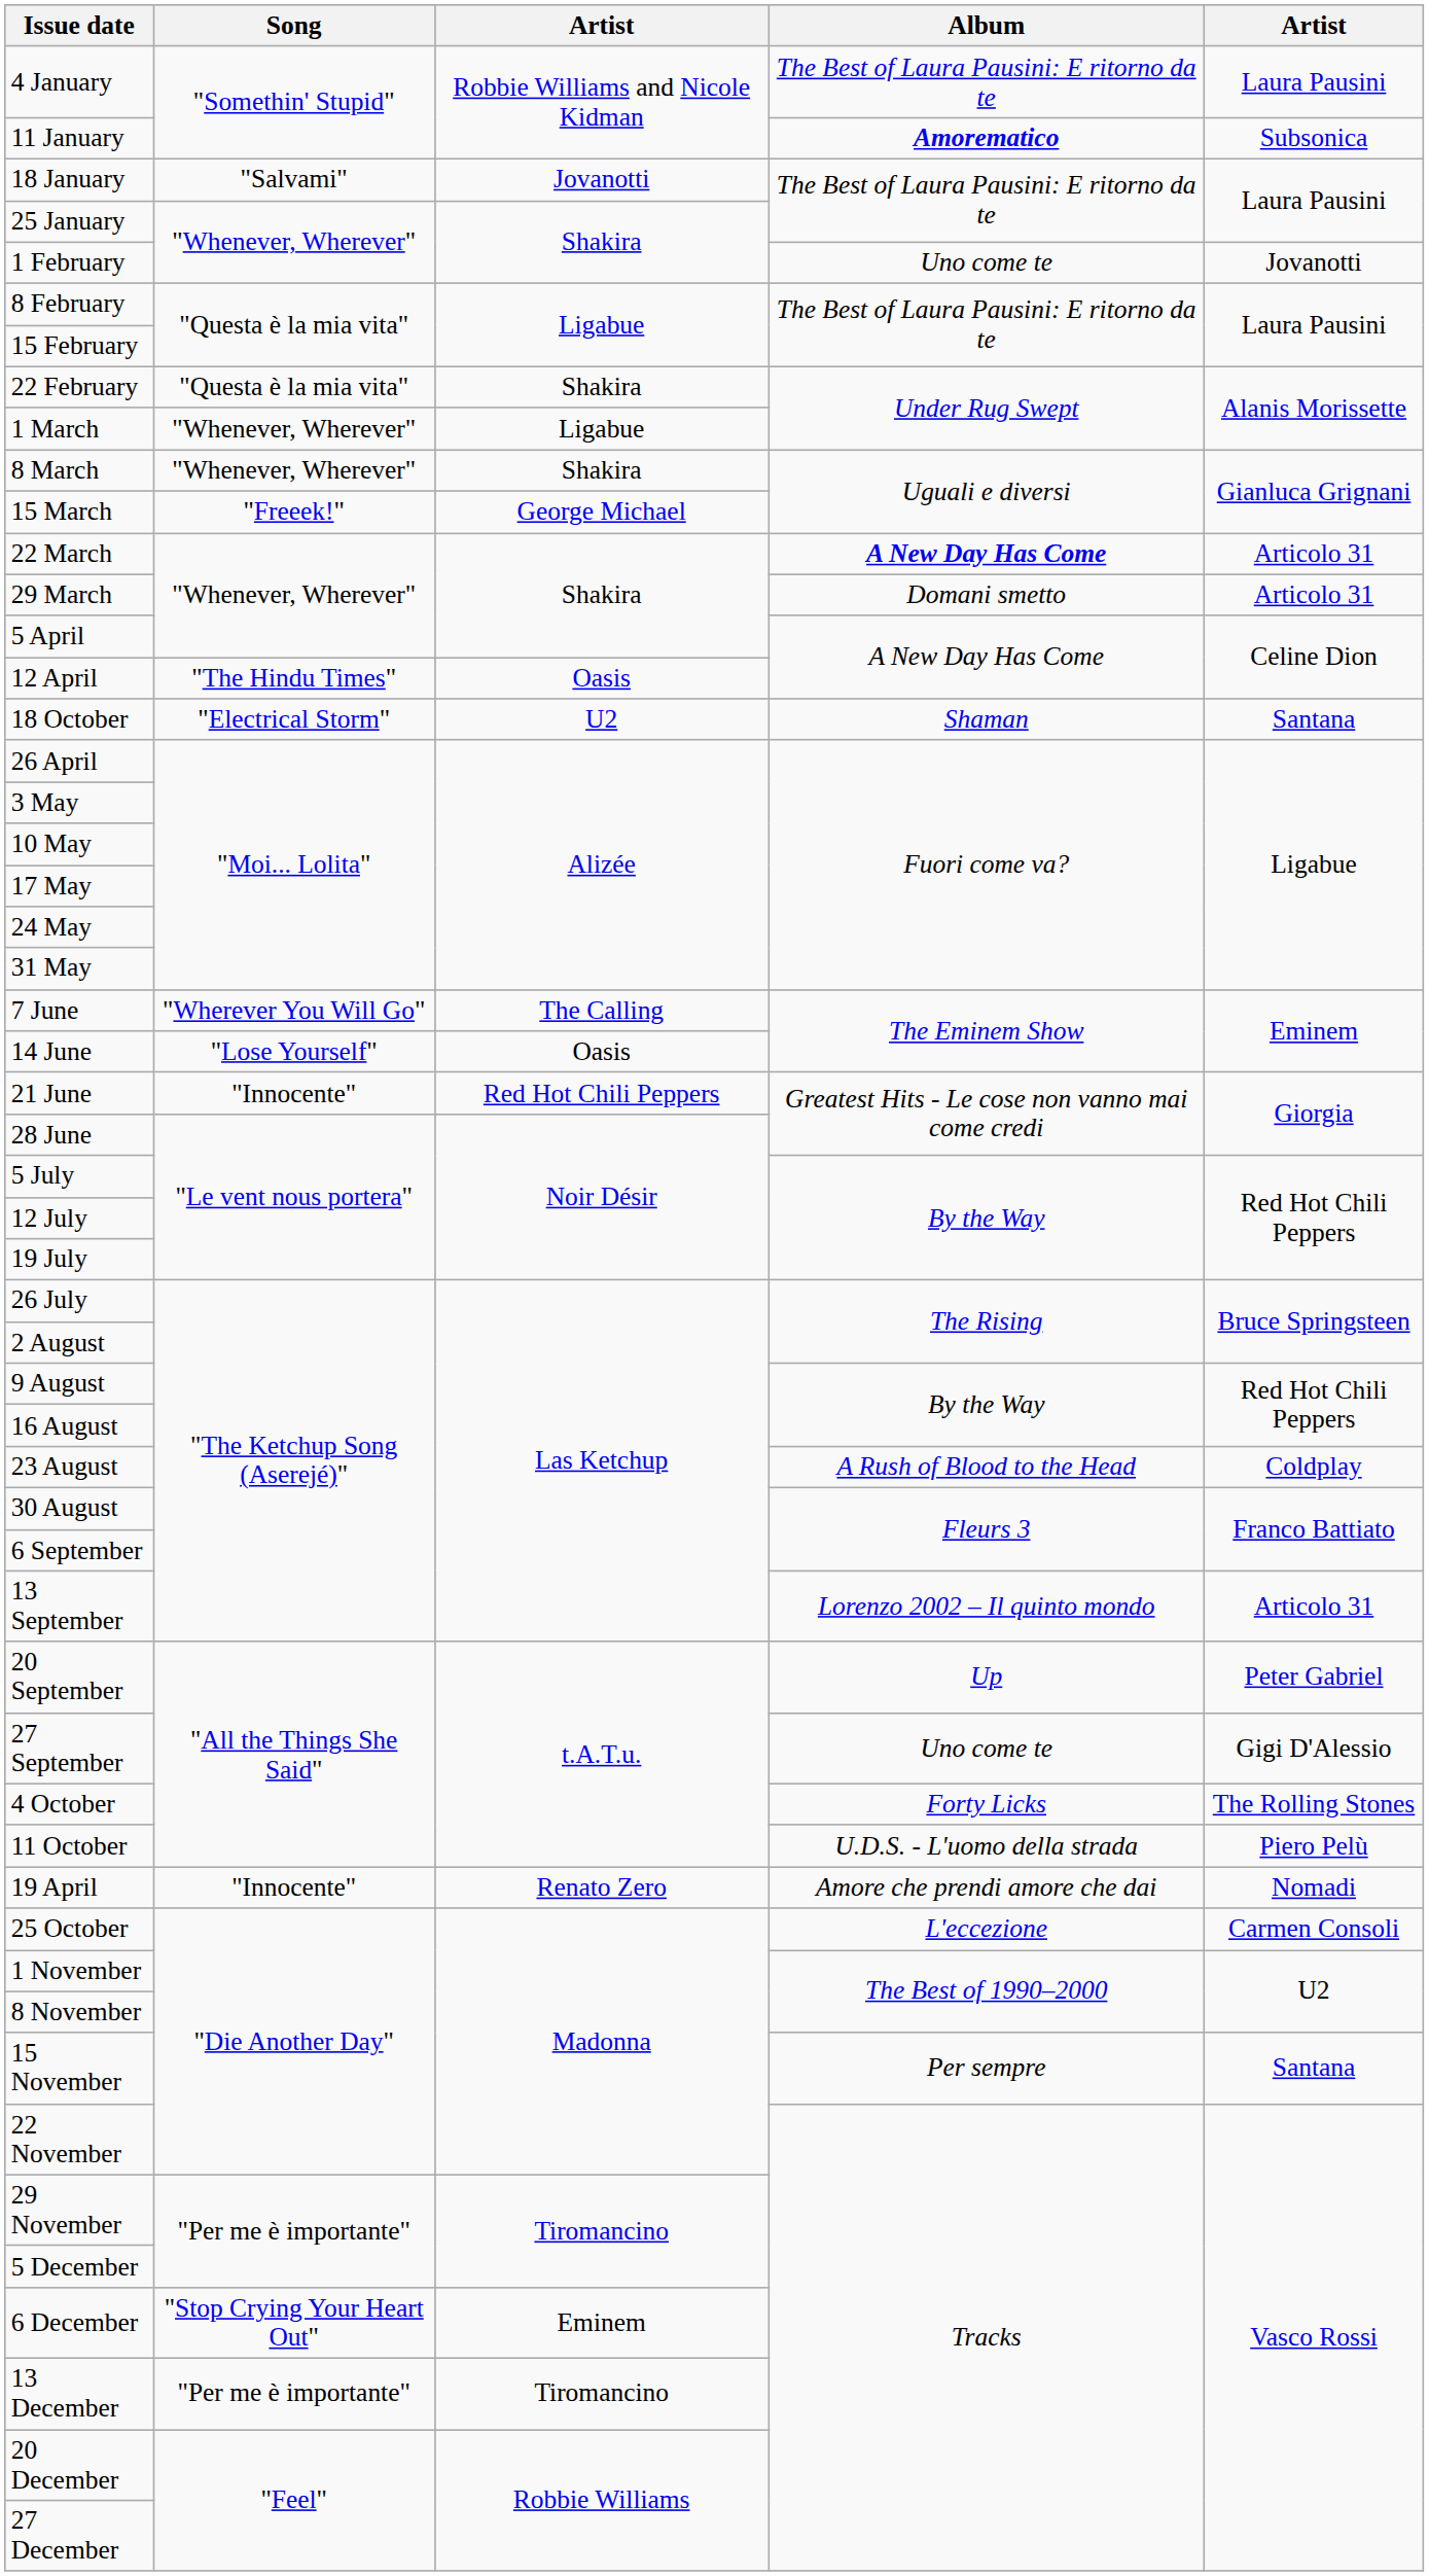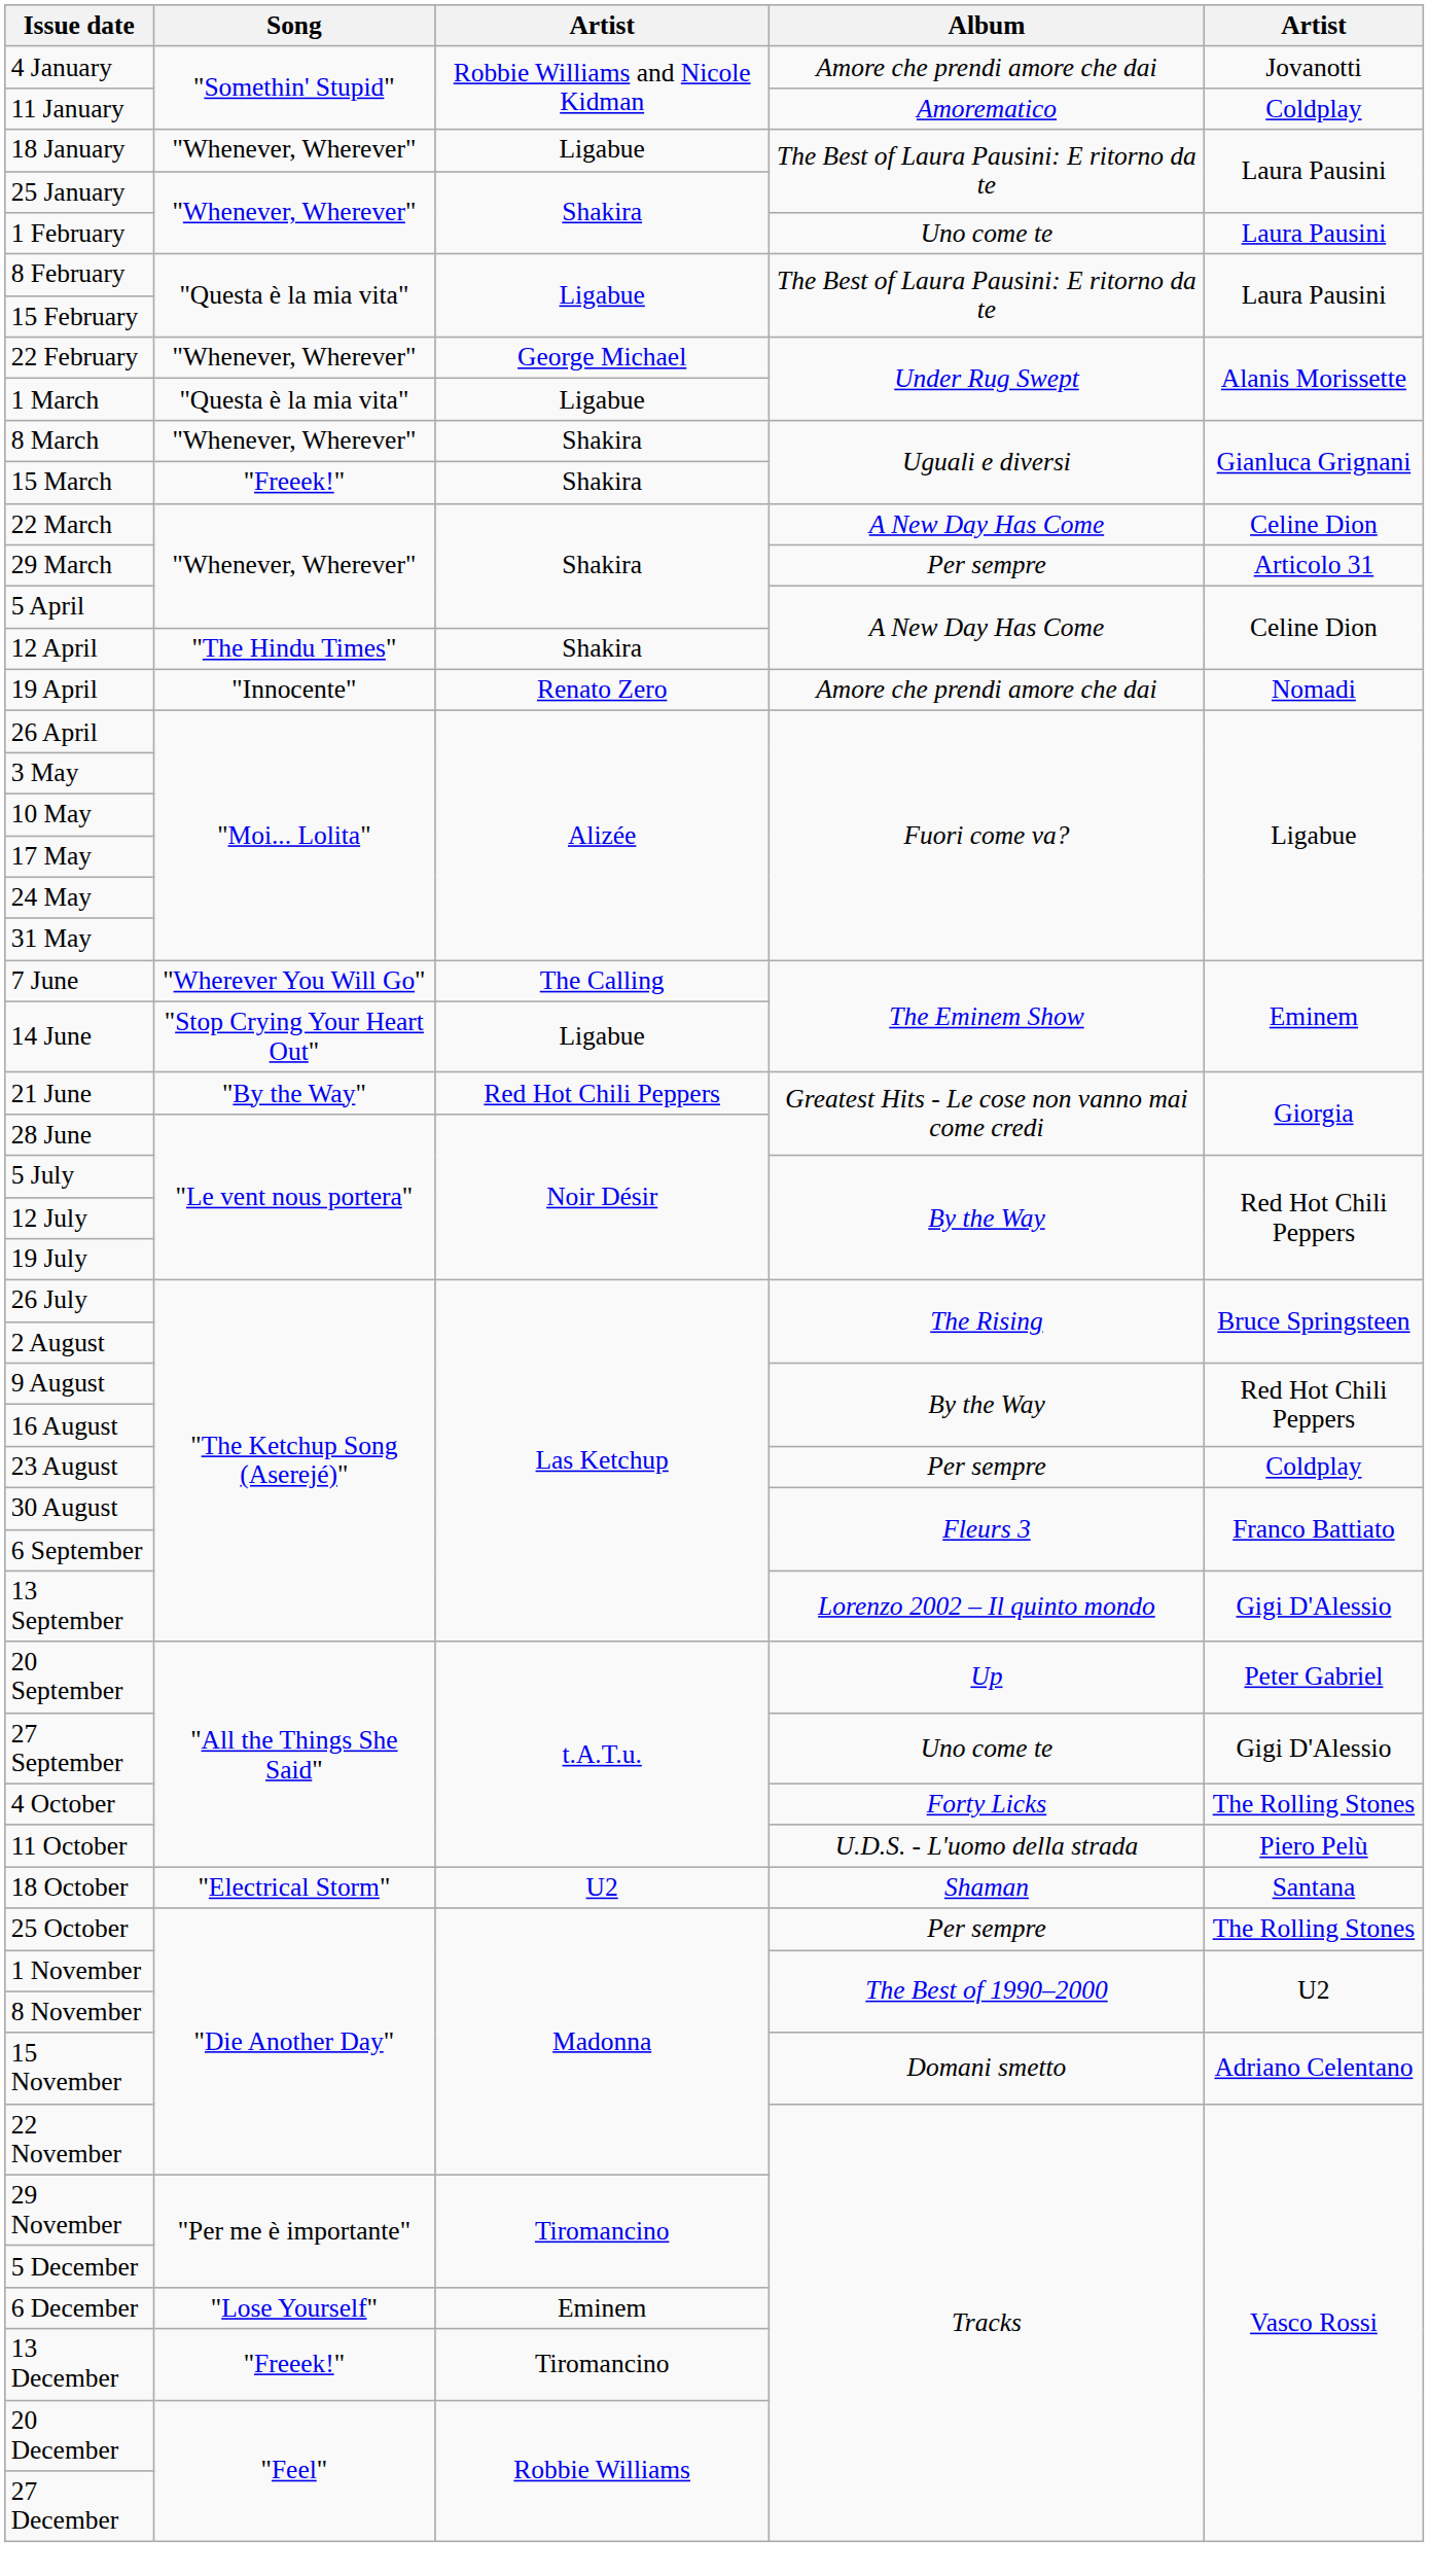4 January | Album: The Best of Laura Pausini: E ritorno da te -> Amore che prendi amore che dai
4 January | column 5: Laura Pausini -> Jovanotti
11 January | Album: bold -> normal
11 January | column 5: Subsonica -> Coldplay
18 January | Song: "Salvami" -> "Whenever, Wherever"
18 January | column 3: Jovanotti -> Ligabue
1 February | column 5: Jovanotti -> Laura Pausini
22 February | Song: "Questa è la mia vita" -> "Whenever, Wherever"
22 February | column 3: Shakira -> George Michael
1 March | Song: "Whenever, Wherever" -> "Questa è la mia vita"
15 March | column 3: George Michael -> Shakira
22 March | Album: bold -> normal
22 March | column 5: Articolo 31 -> Celine Dion
29 March | Album: Domani smetto -> Per sempre
12 April | column 3: Oasis -> Shakira
rows swapped: 19 April <-> 18 October
14 June | Song: "Lose Yourself" -> "Stop Crying Your Heart Out"
14 June | column 3: Oasis -> Ligabue
21 June | Song: "Innocente" -> "By the Way"
23 August | Album: A Rush of Blood to the Head -> Per sempre
13 September | column 5: Articolo 31 -> Gigi D'Alessio
25 October | Album: L'eccezione -> Per sempre
25 October | column 5: Carmen Consoli -> The Rolling Stones
15 November | Album: Per sempre -> Domani smetto
15 November | column 5: Santana -> Adriano Celentano
6 December | Song: "Stop Crying Your Heart Out" -> "Lose Yourself"
13 December | Song: "Per me è importante" -> "Freeek!"
